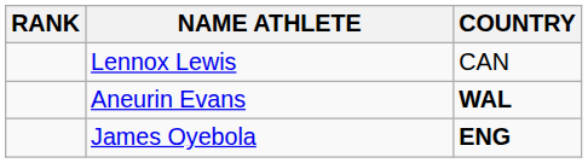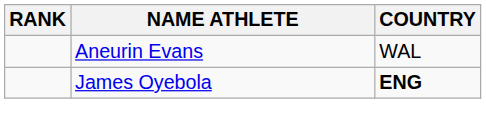- row: Lennox Lewis | CAN
Aneurin Evans | COUNTRY: bold -> normal
